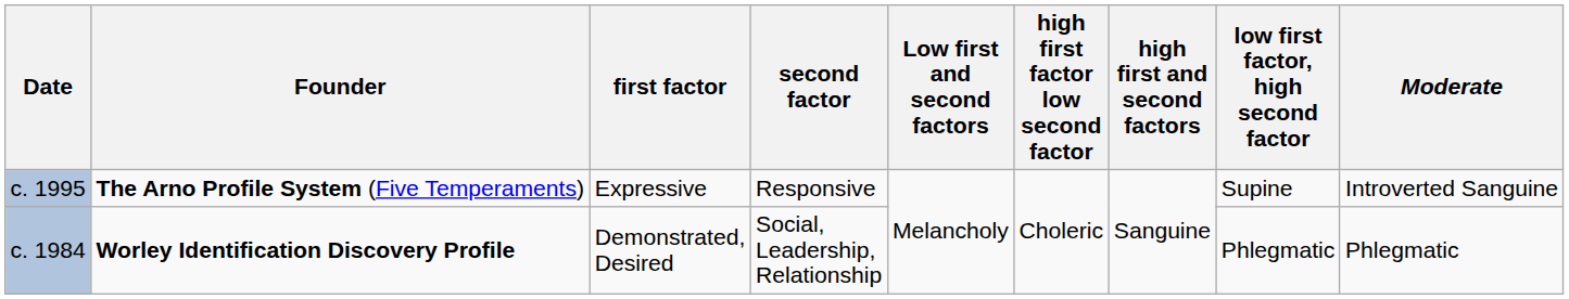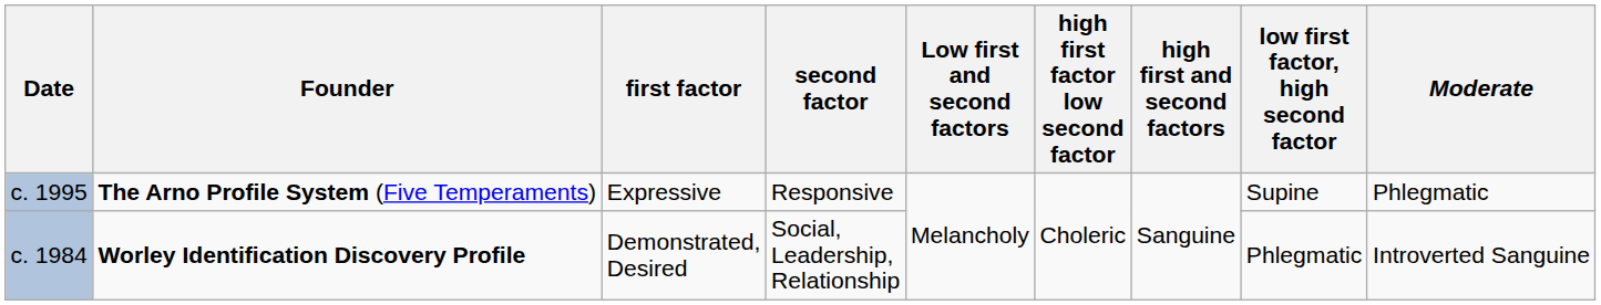The Arno Profile System (Five Temperaments) | Moderate: Introverted Sanguine -> Phlegmatic
Worley Identification Discovery Profile | Moderate: Phlegmatic -> Introverted Sanguine
